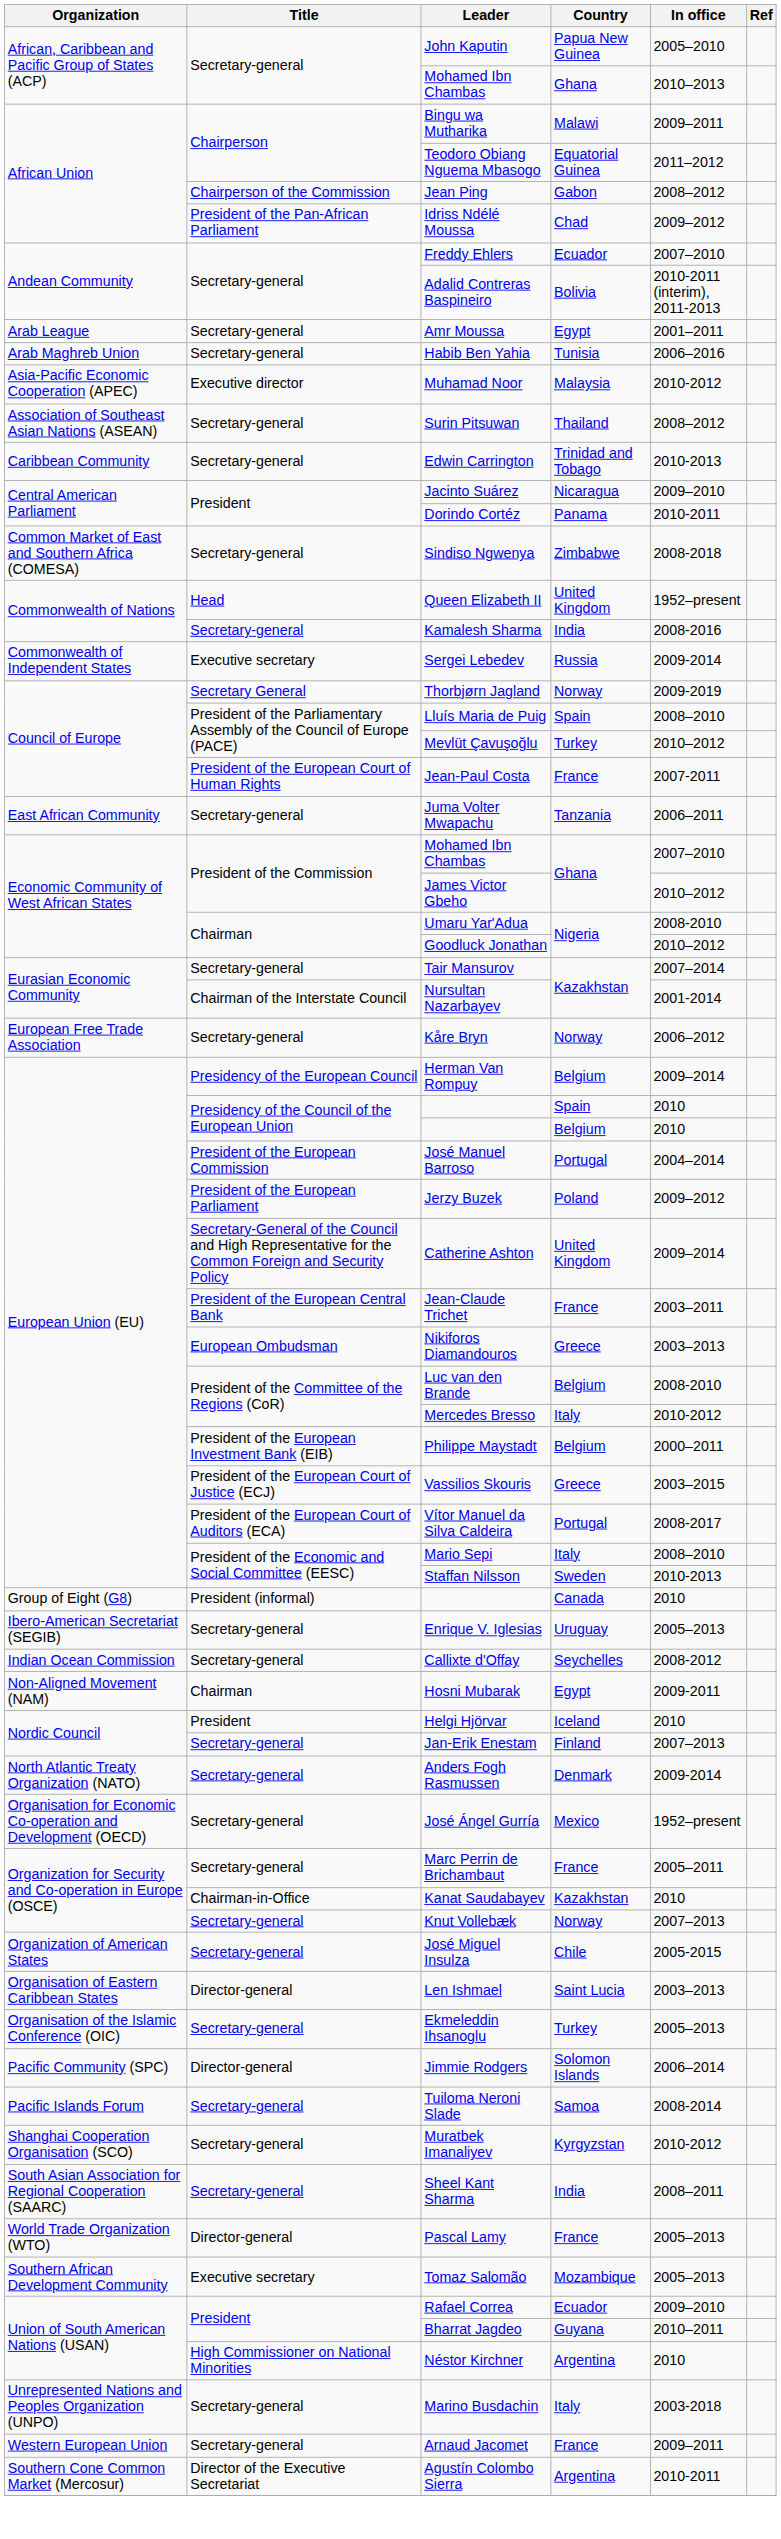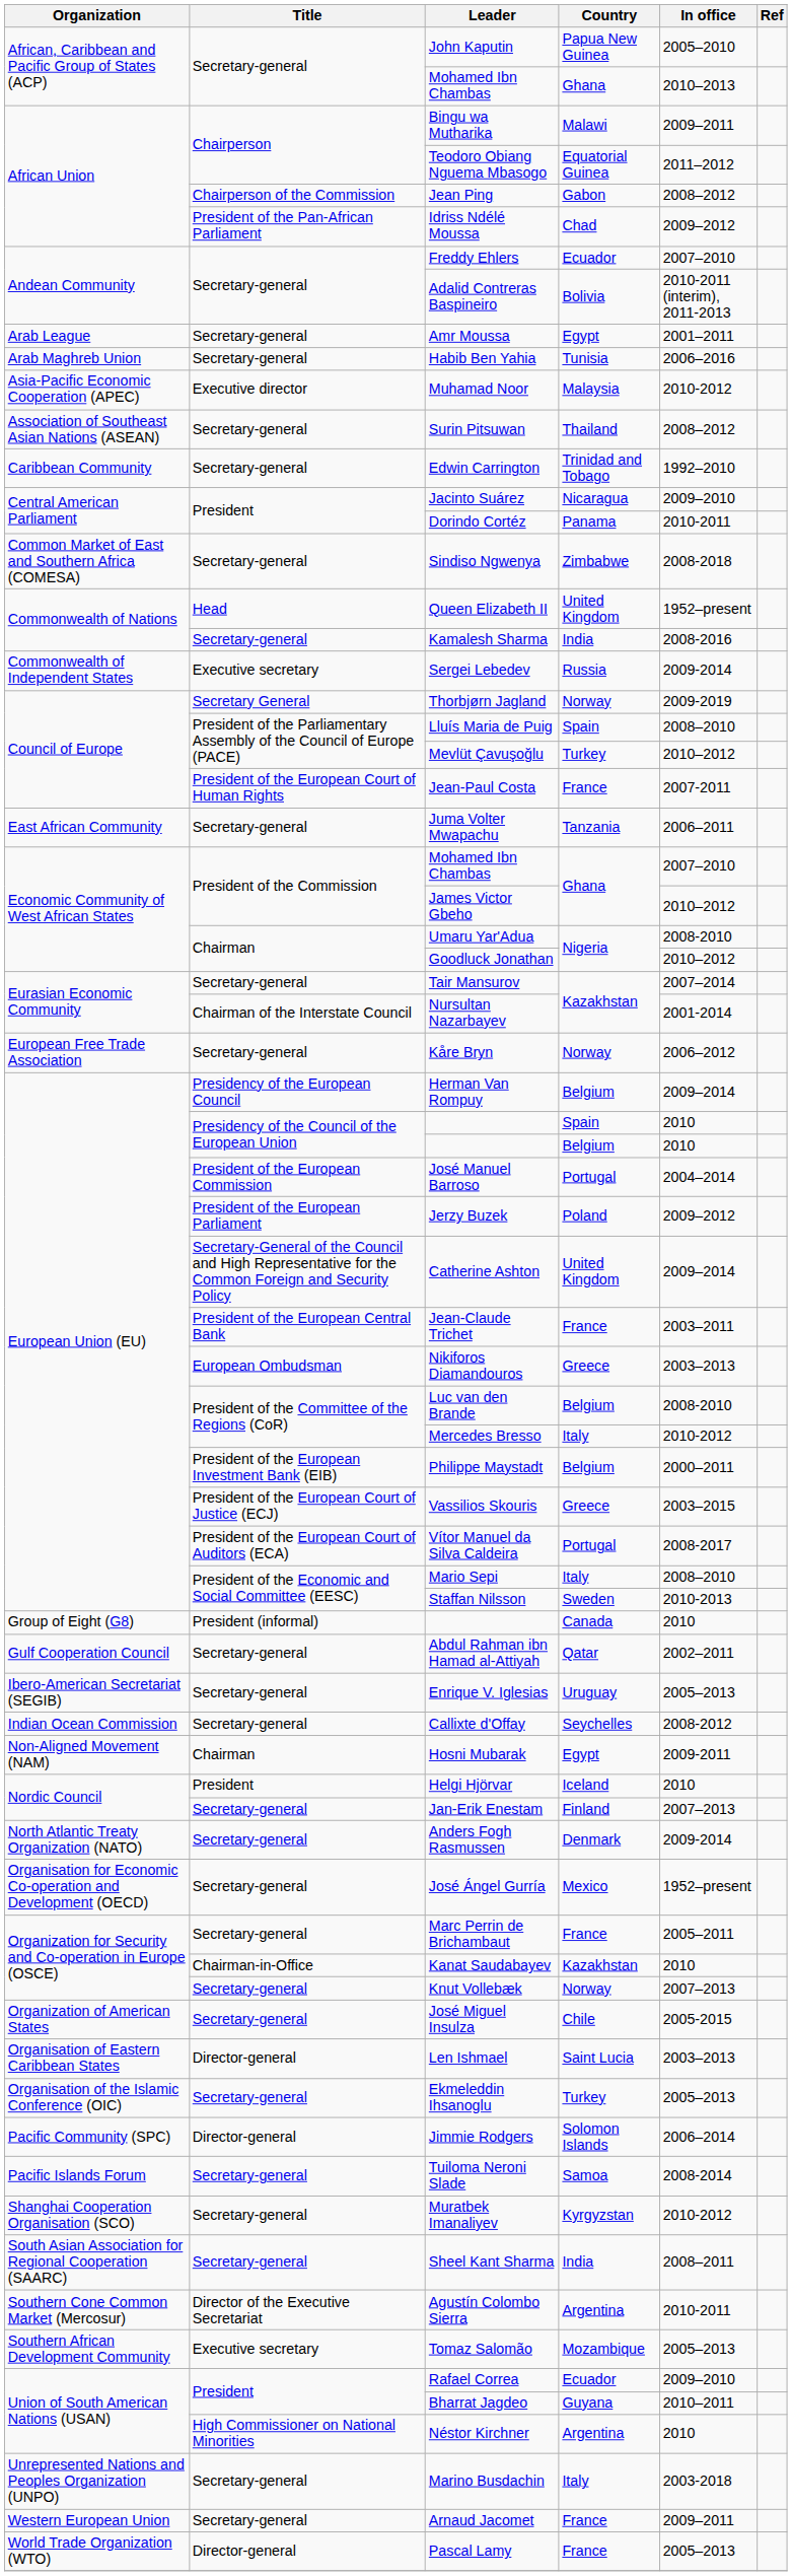Edwin Carrington | In office: 2010-2013 -> 1992–2010
+ row: Gulf Cooperation Council | Secretary-general | Abdul Rahman ibn Hamad al-Attiyah | Qatar | 2002–2011
rows swapped: Agustín Colombo Sierra <-> Pascal Lamy
